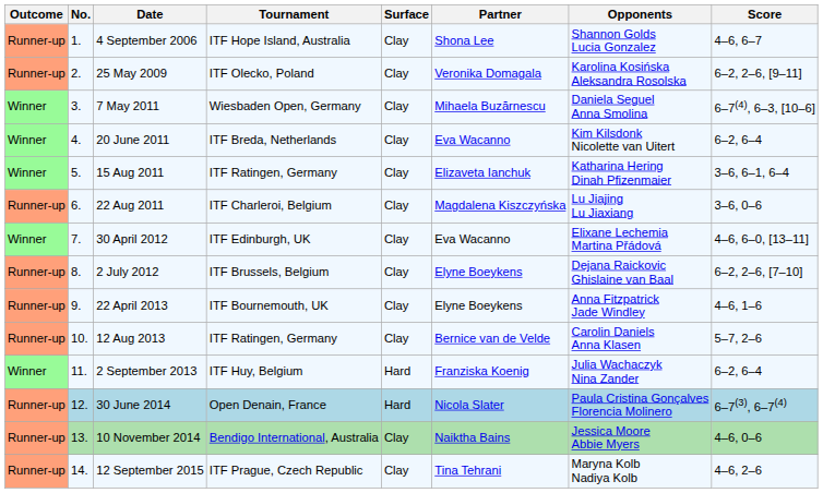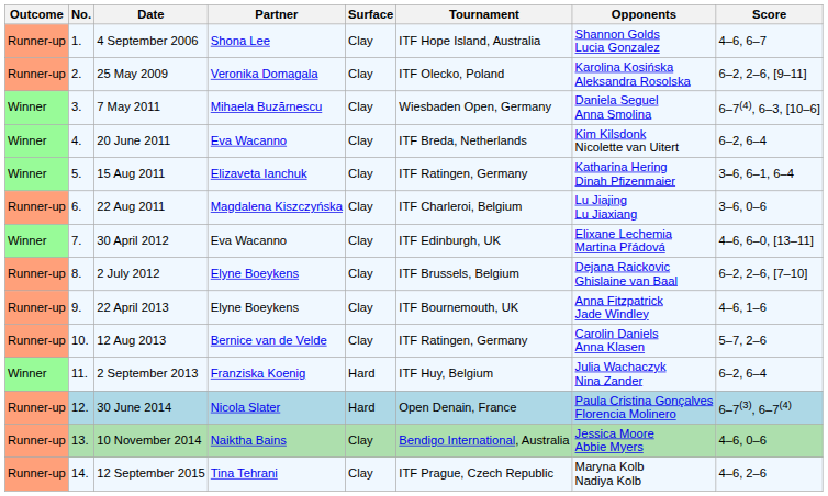columns swapped: Tournament <-> Partner
